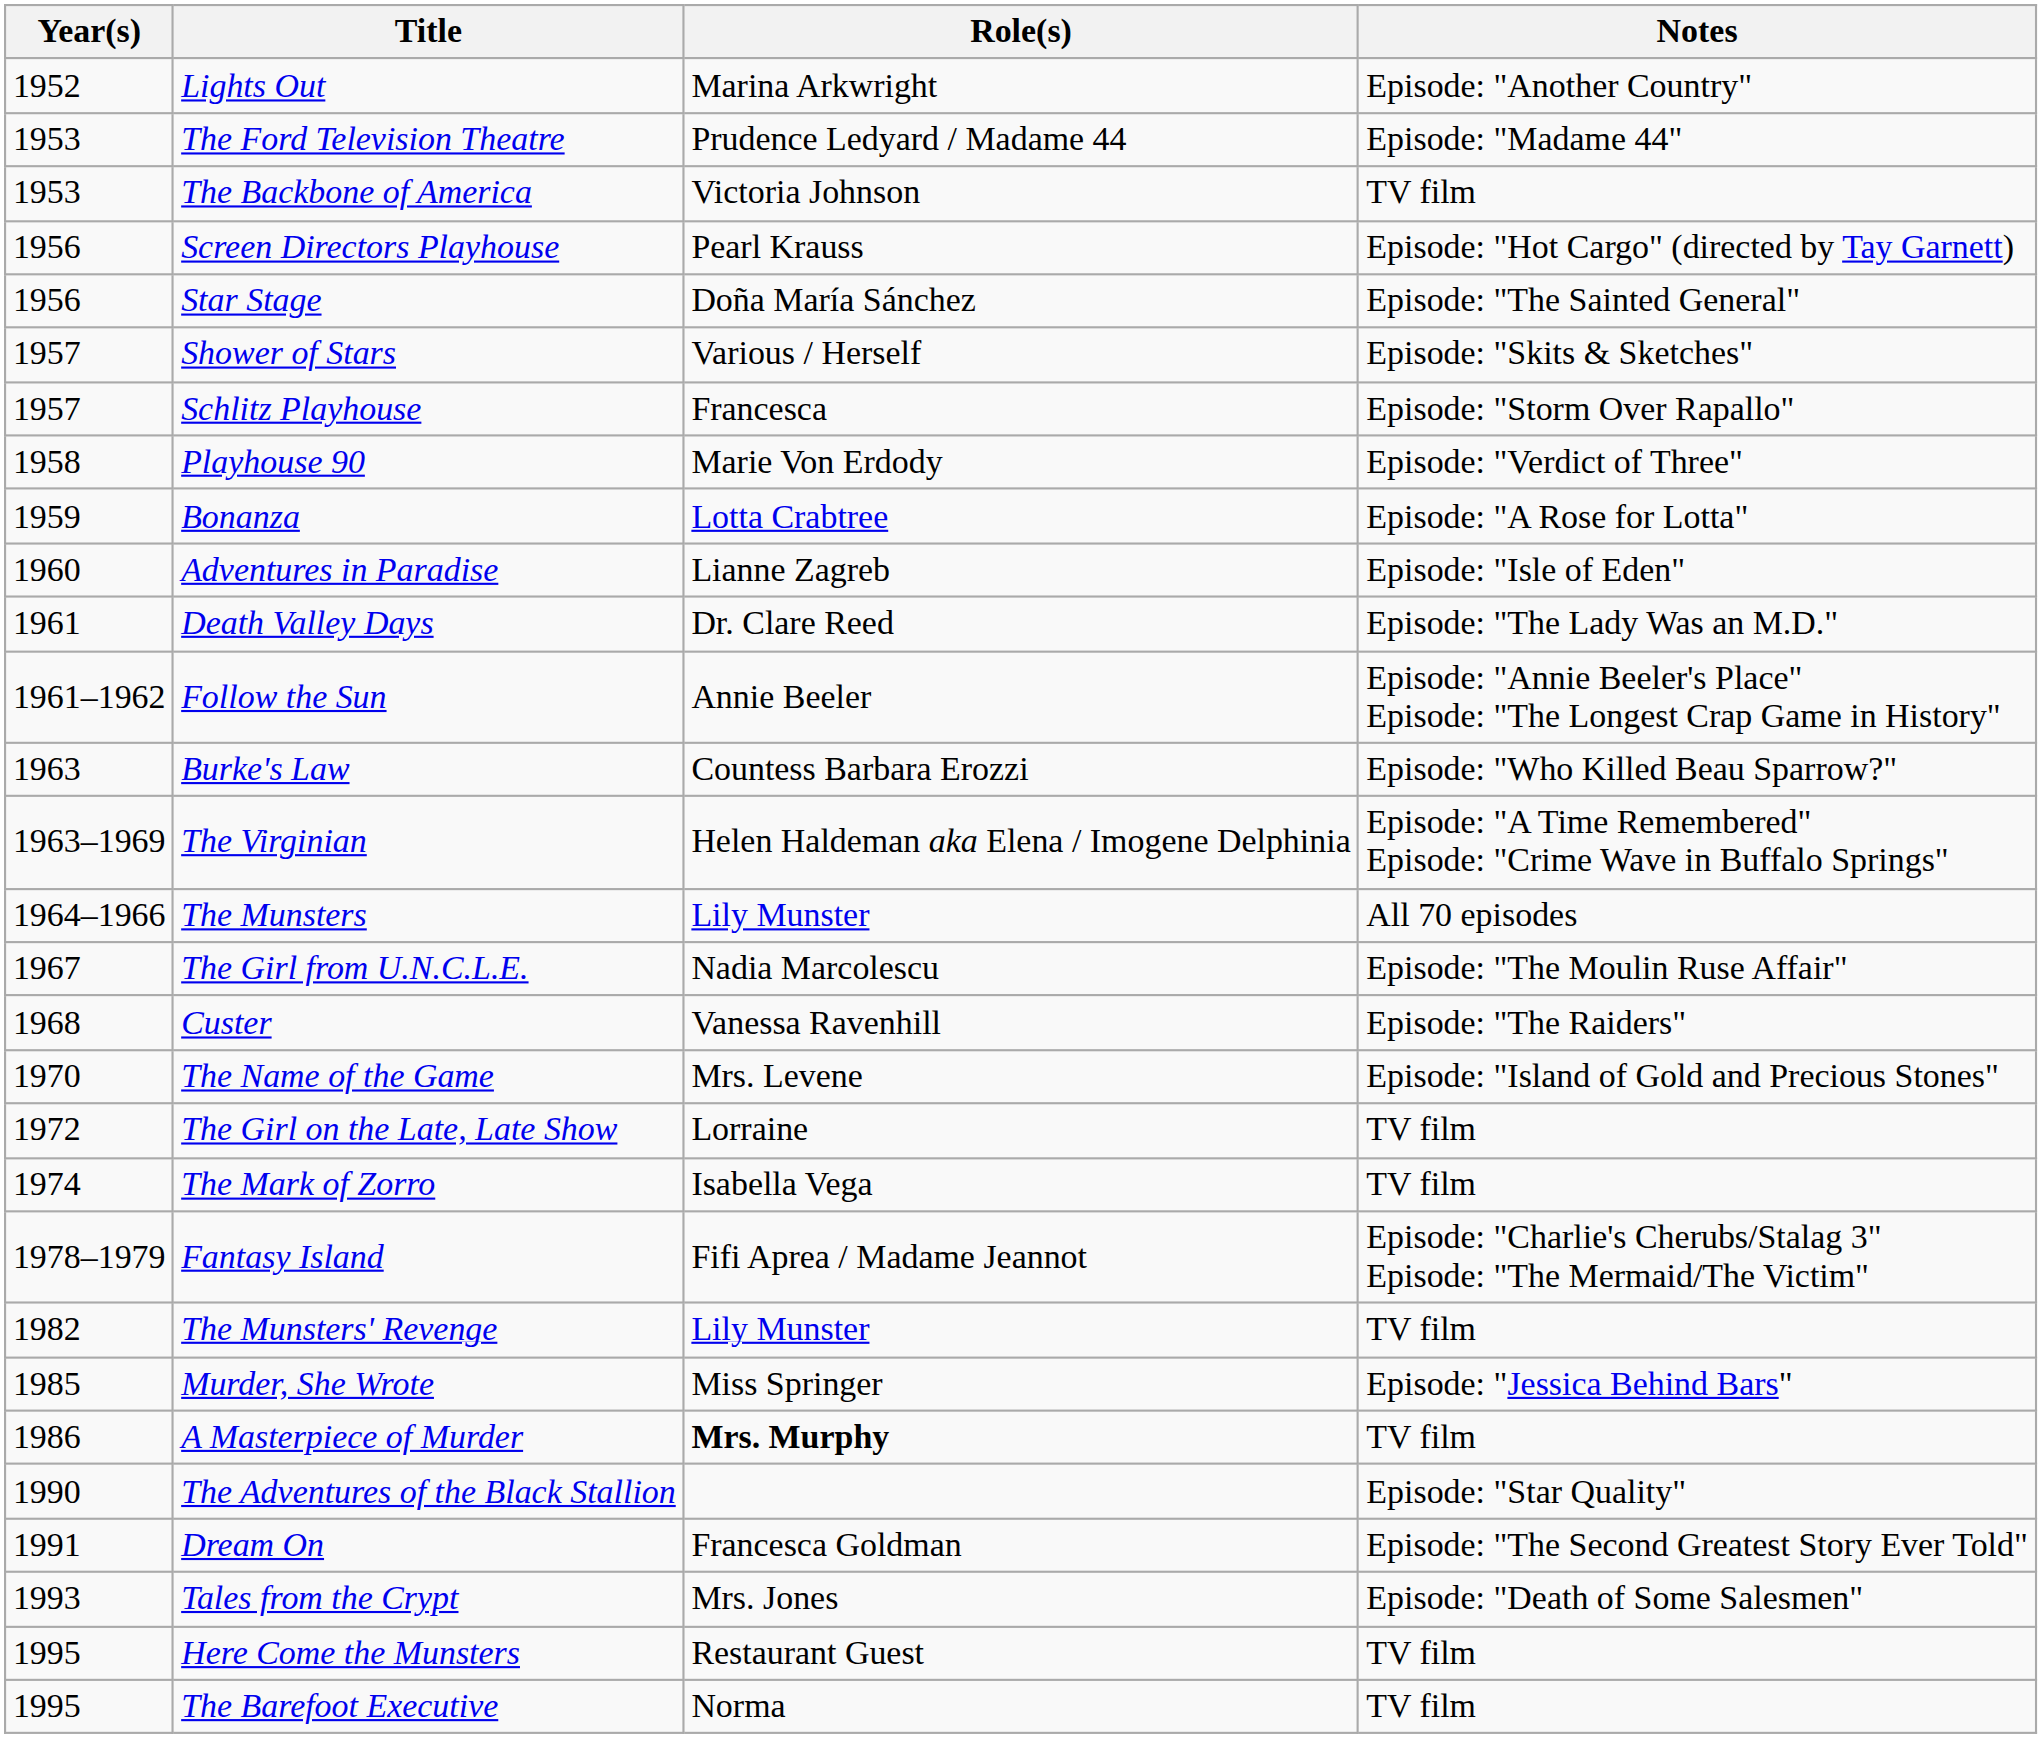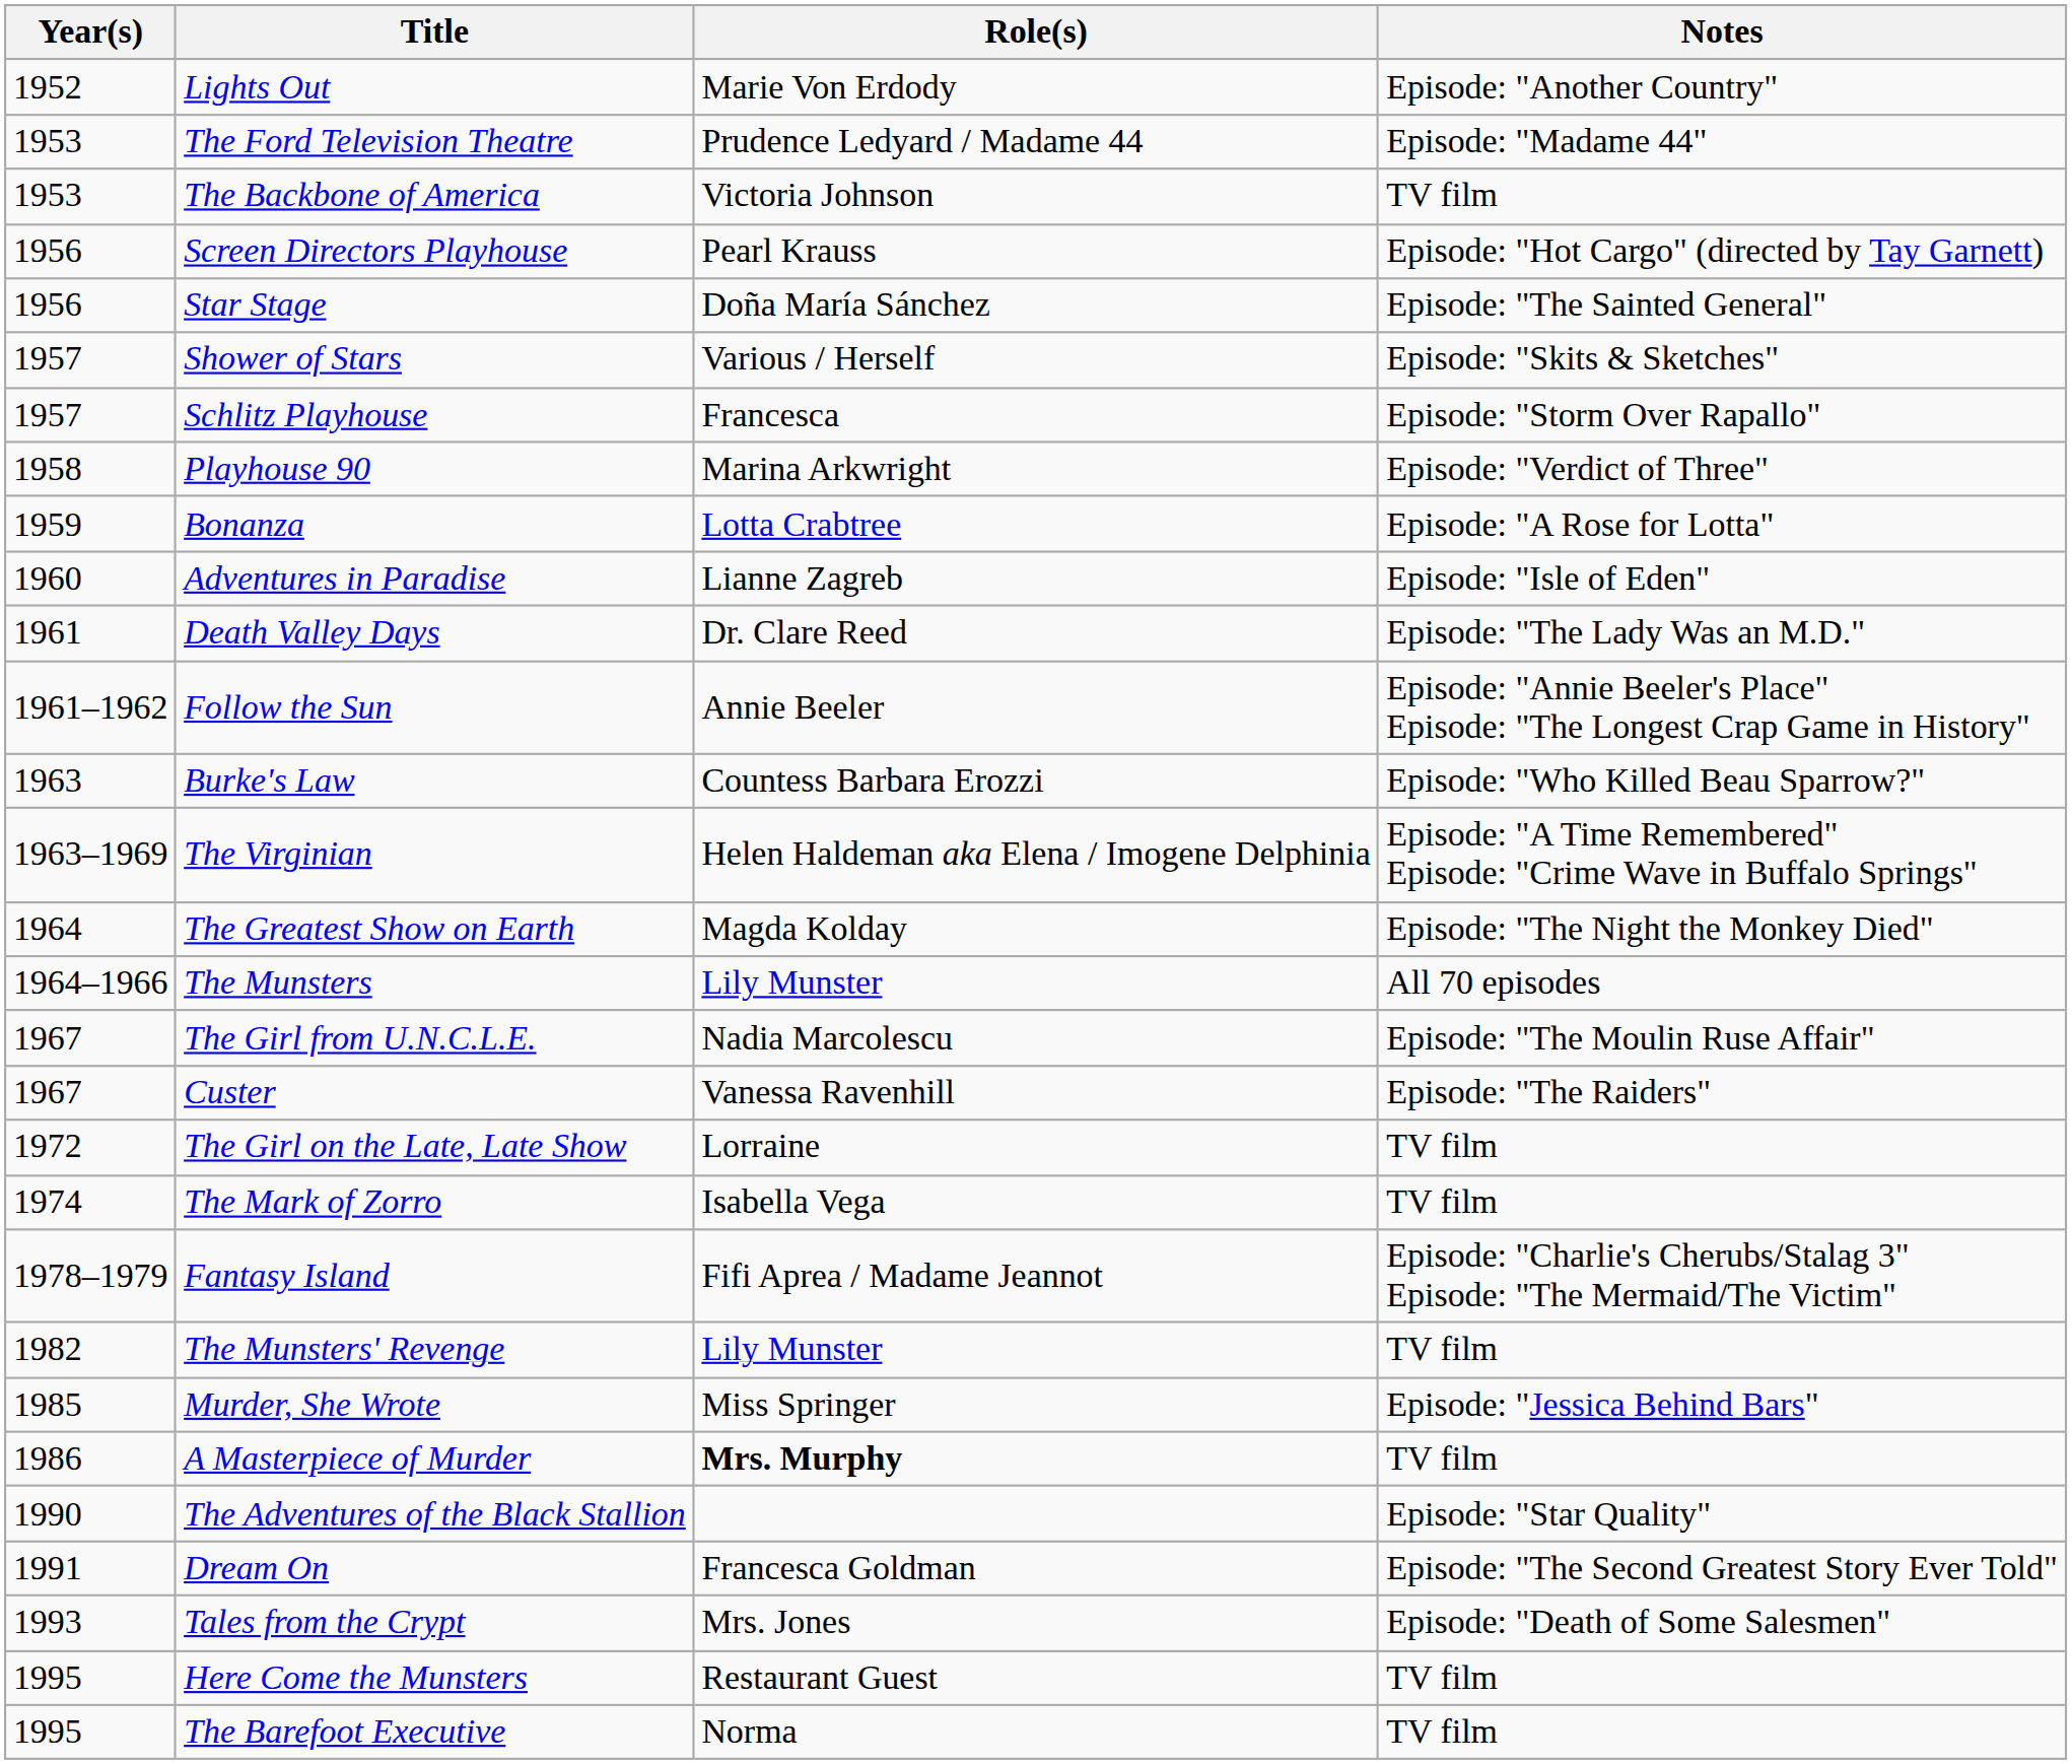Lights Out | Role(s): Marina Arkwright -> Marie Von Erdody
Playhouse 90 | Role(s): Marie Von Erdody -> Marina Arkwright
+ row: 1964 | The Greatest Show on Earth | Magda Kolday | Episode: "The Night the Monkey Died"
Custer | Year(s): 1968 -> 1967
- row: 1970 | The Name of the Game | Mrs. Levene | Episode: "Island of Gold and Precious Stones"
